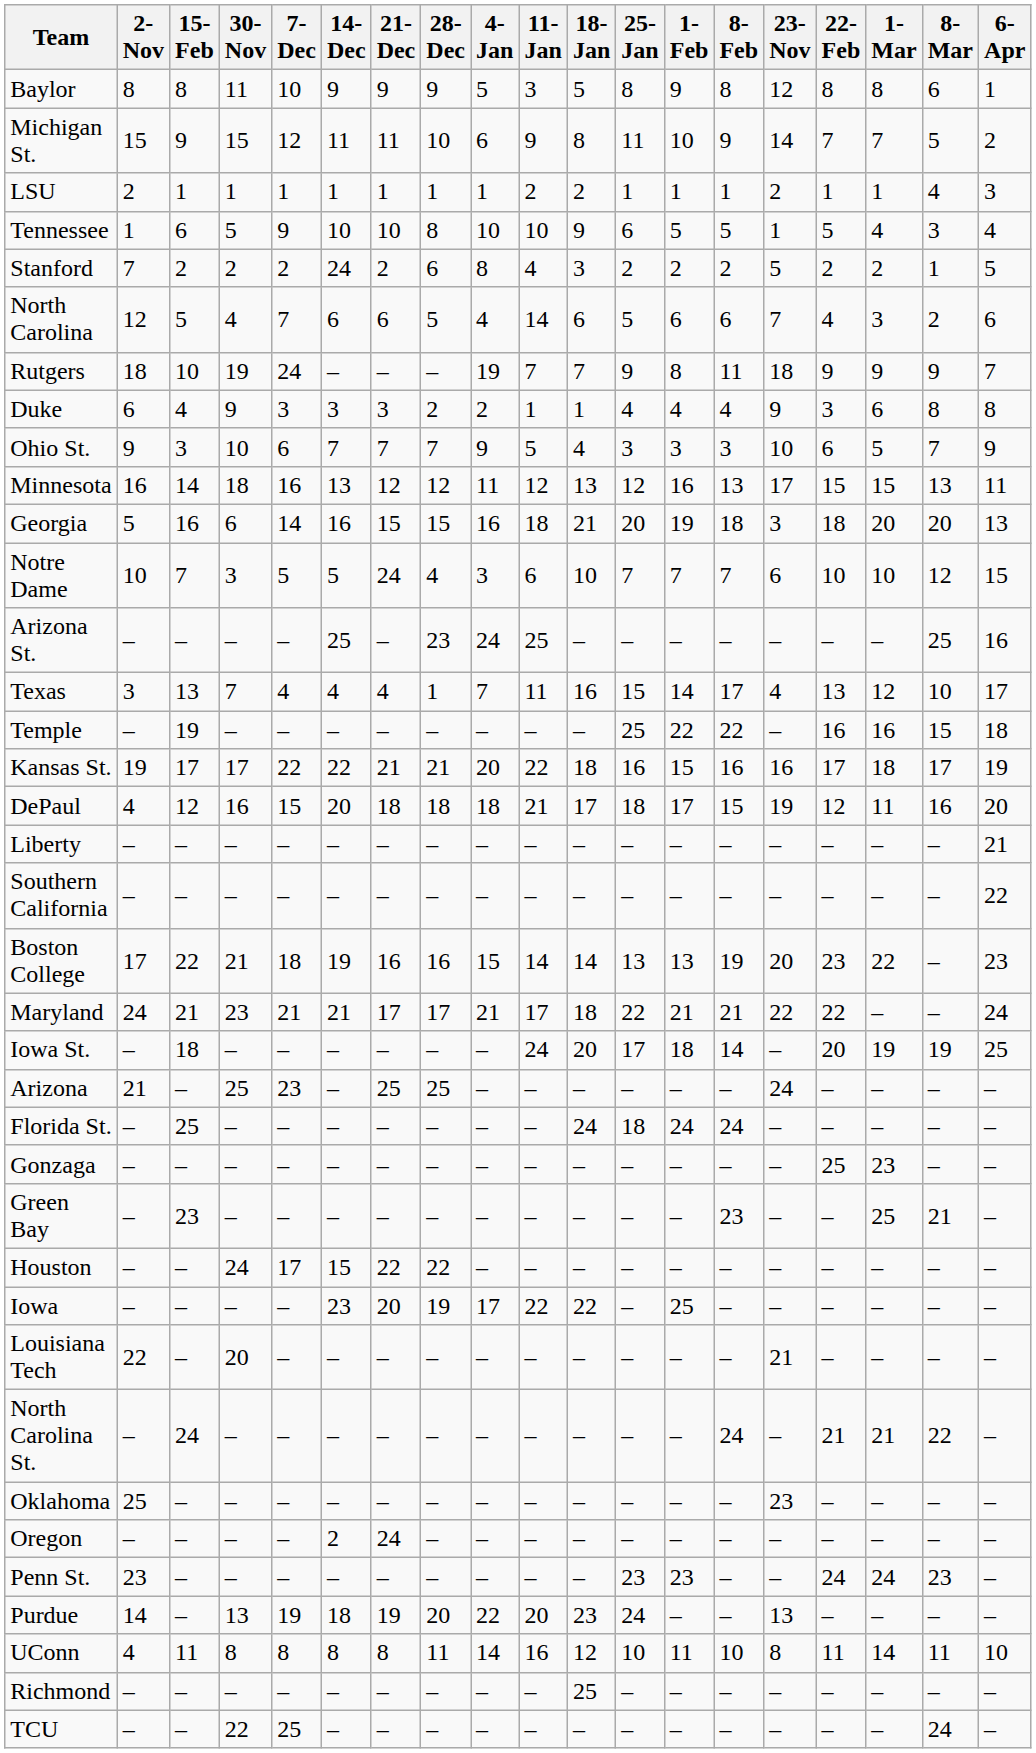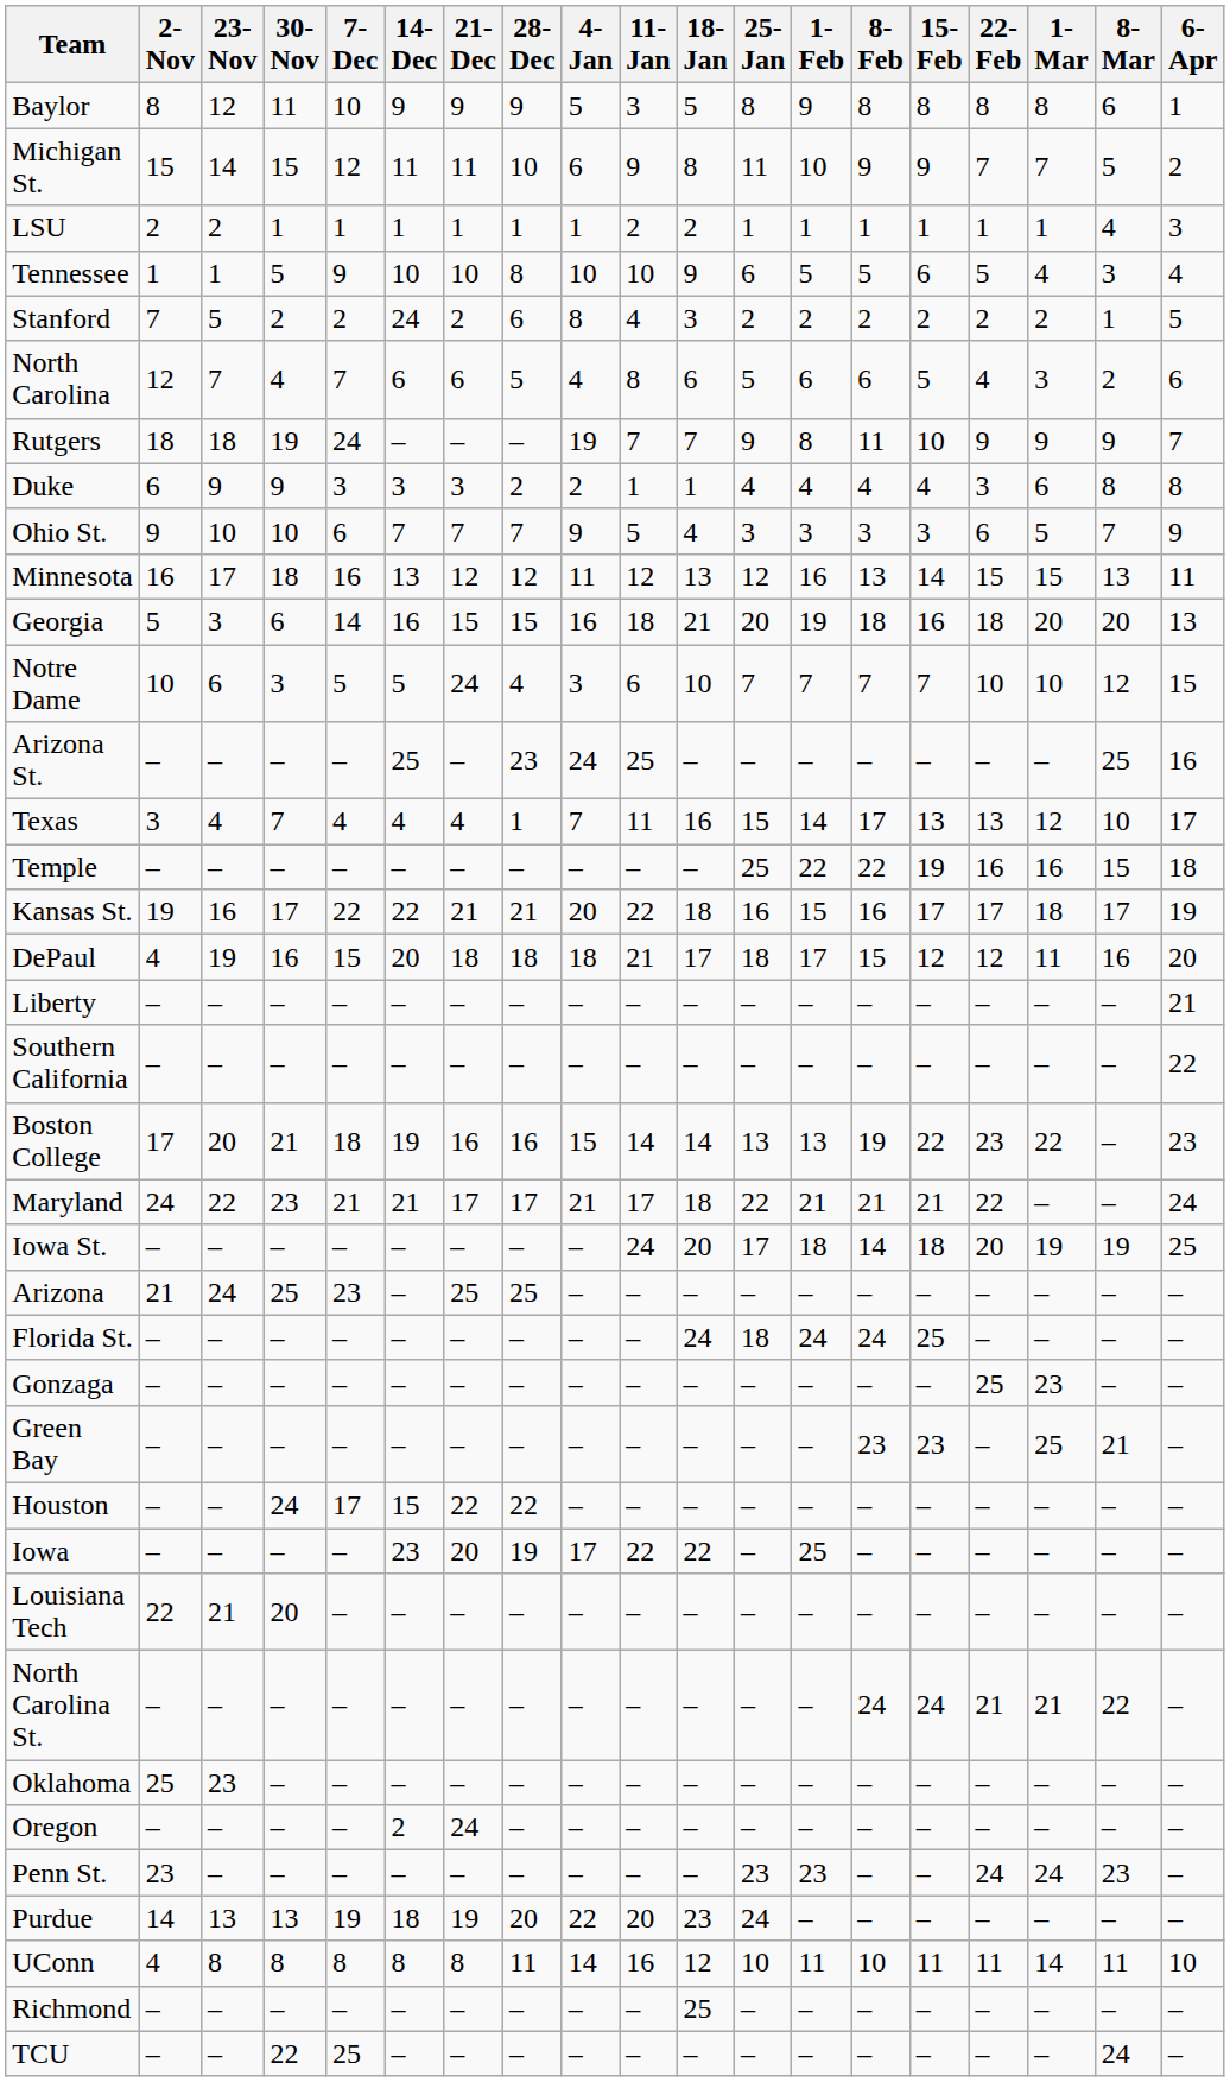columns swapped: 23-Nov <-> 15-Feb
North Carolina | 11-Jan: 14 -> 8
